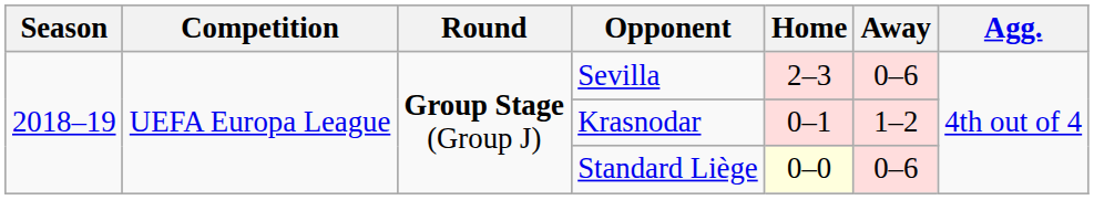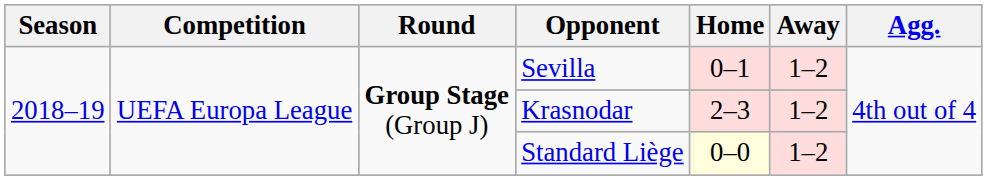Sevilla | Home: 2–3 -> 0–1
Sevilla | Away: 0–6 -> 1–2
Krasnodar | Home: 0–1 -> 2–3
Standard Liège | Away: 0–6 -> 1–2
